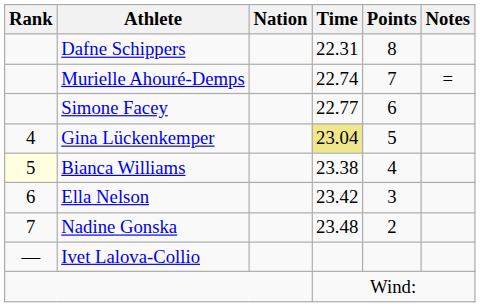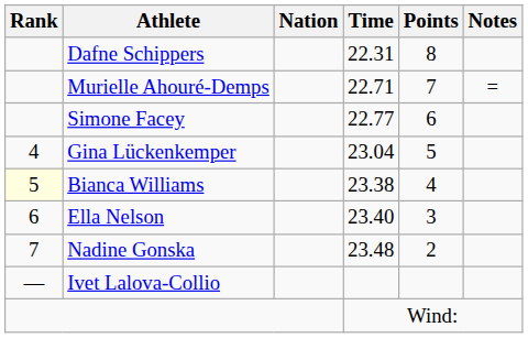Murielle Ahouré-Demps | Time: 22.74 -> 22.71
Gina Lückenkemper | Time: khaki background -> no background
Ella Nelson | Time: 23.42 -> 23.40
